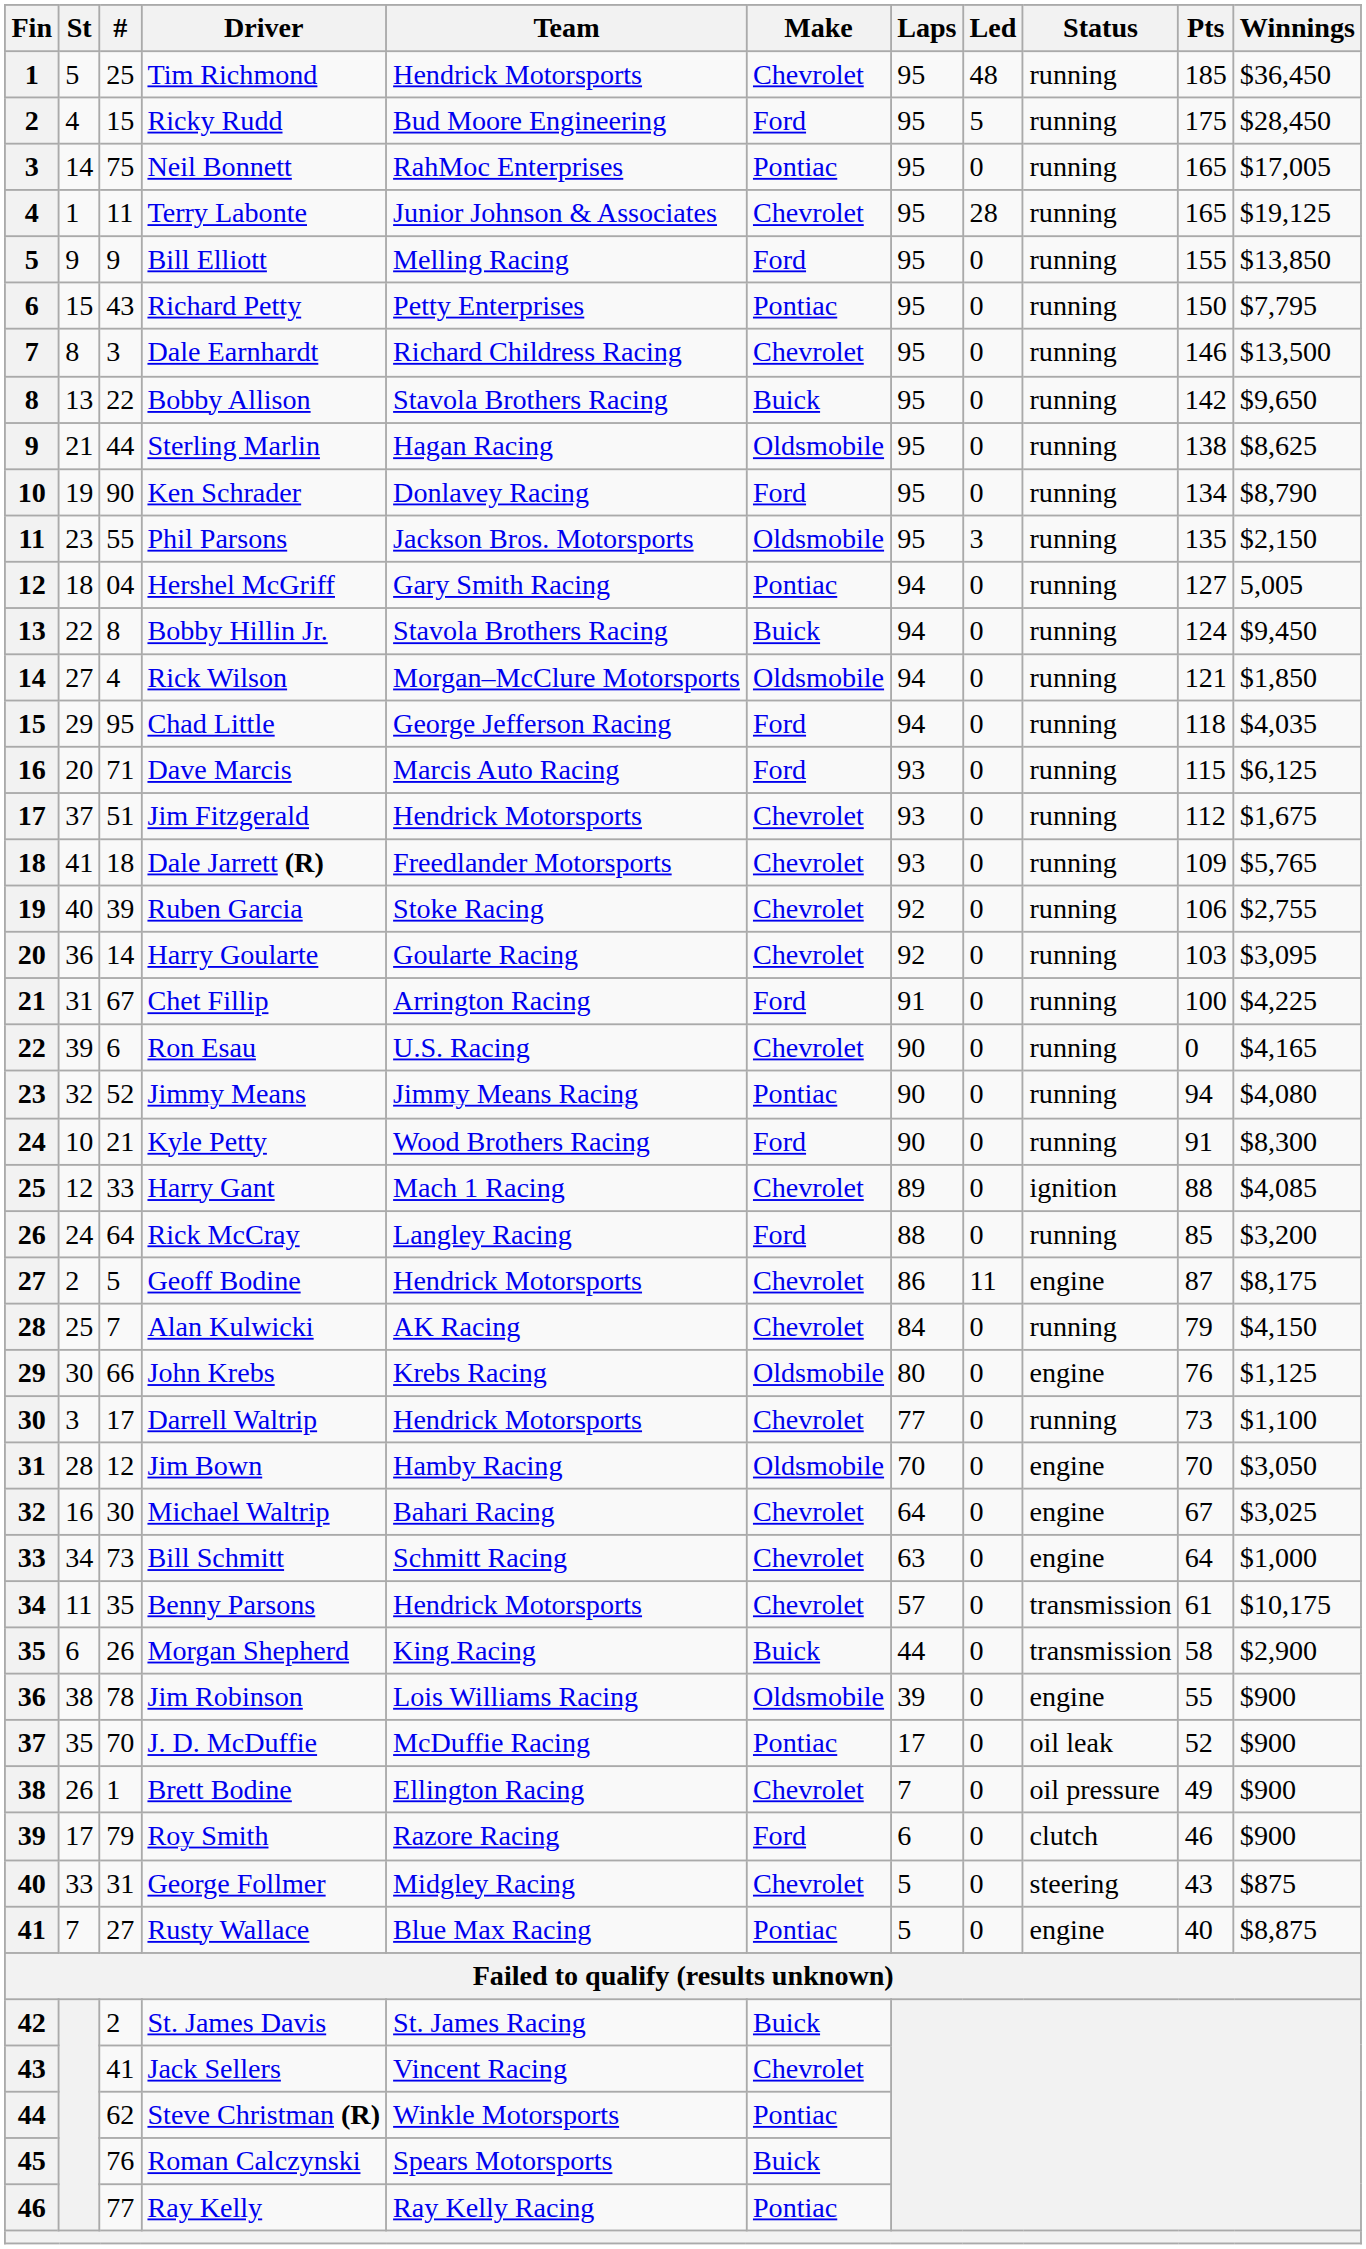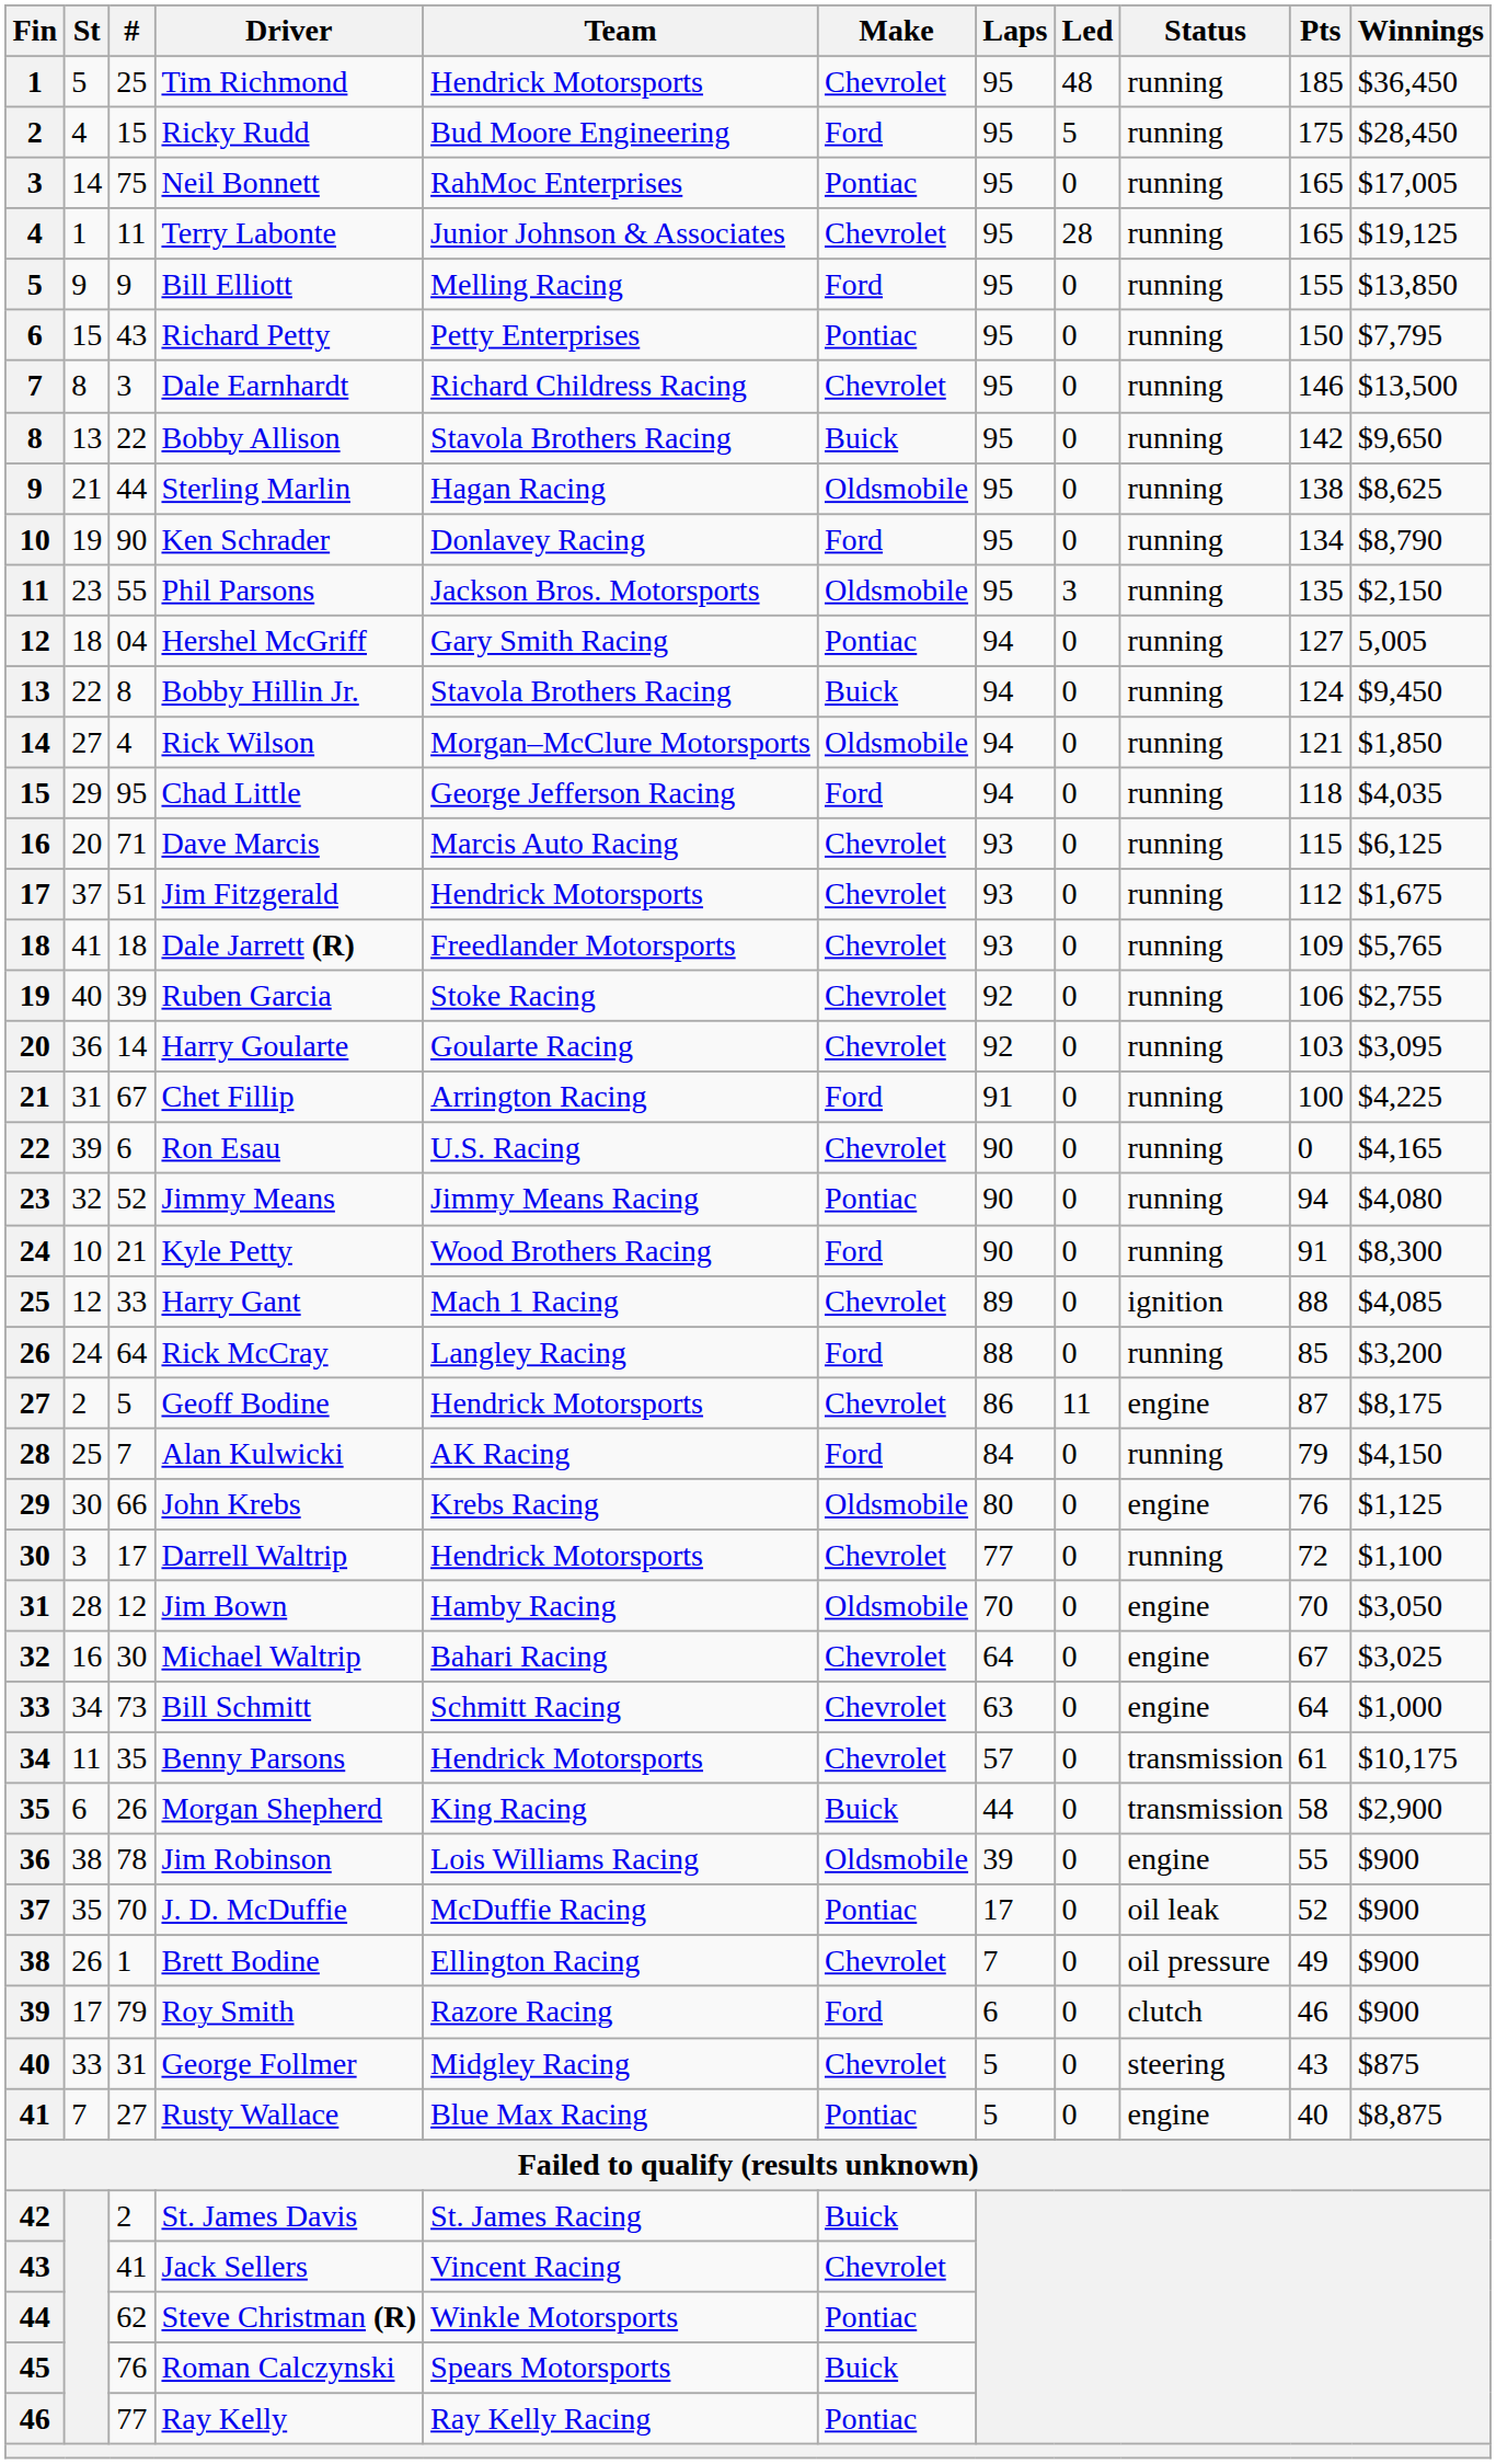Dave Marcis | Make: Ford -> Chevrolet
Alan Kulwicki | Make: Chevrolet -> Ford
Darrell Waltrip | Pts: 73 -> 72
